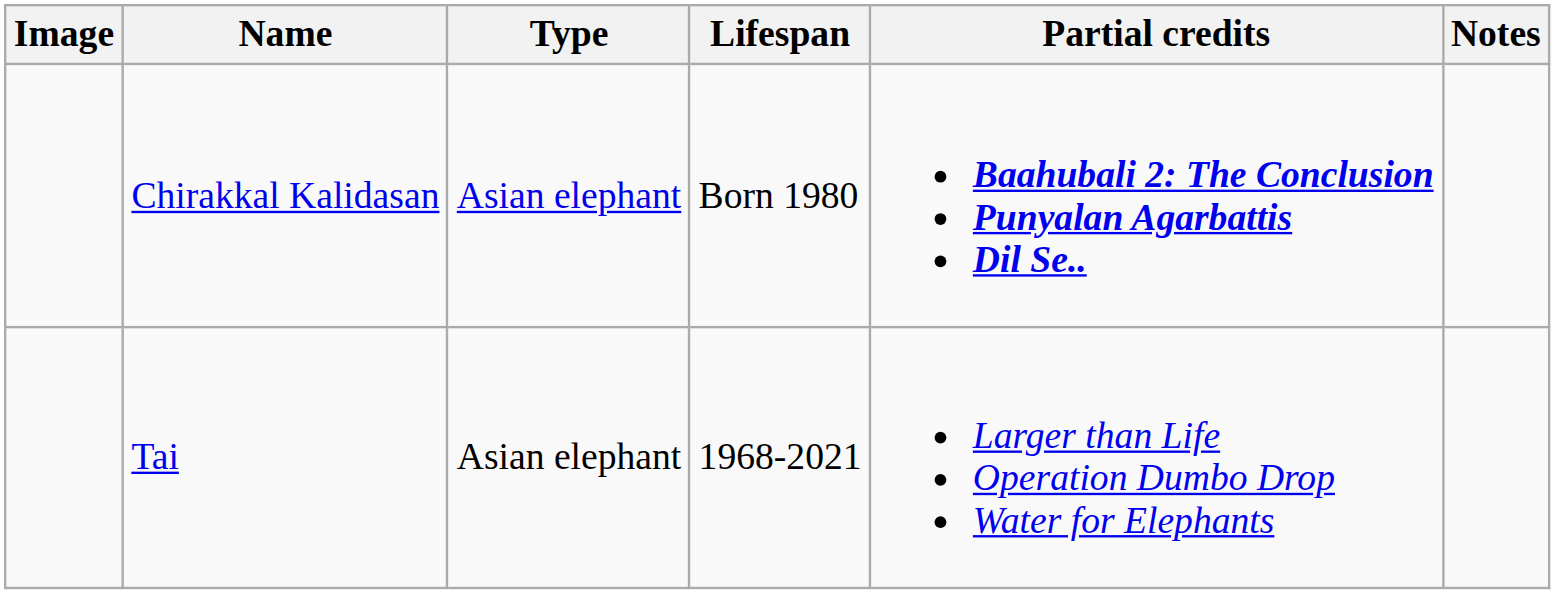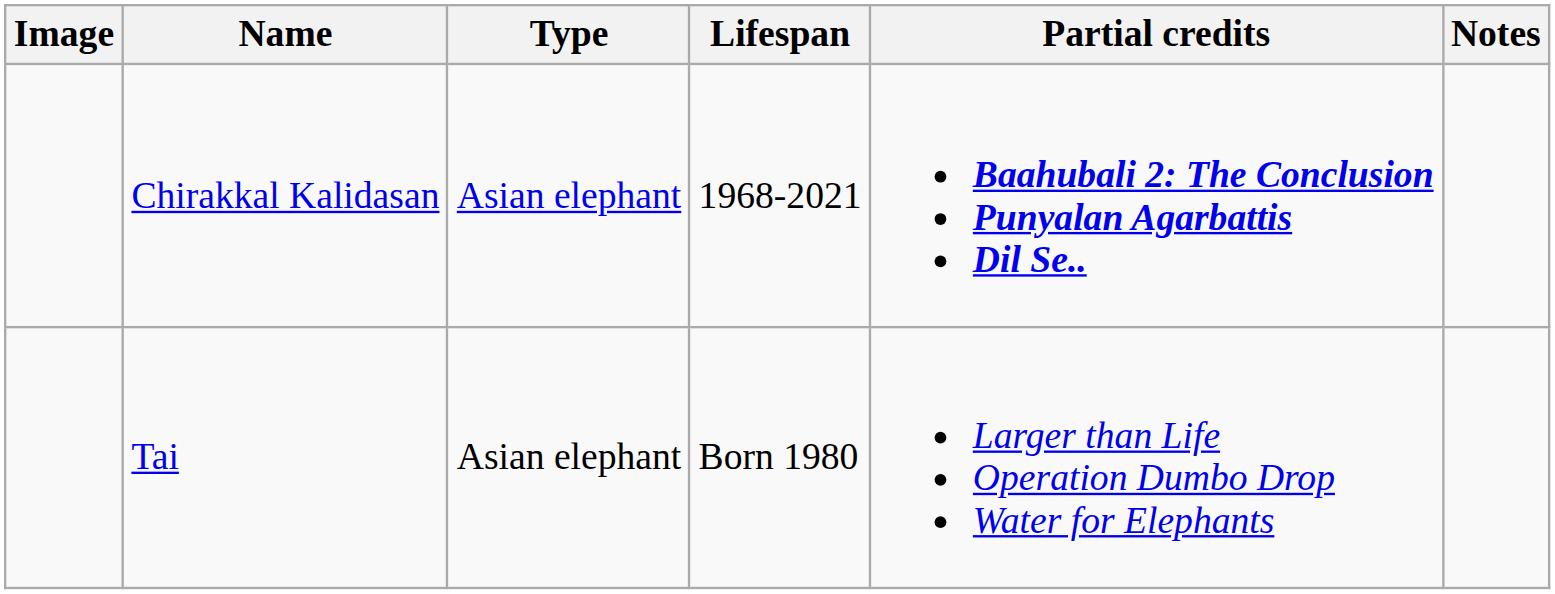Chirakkal Kalidasan | Lifespan: Born 1980 -> 1968-2021
Tai | Lifespan: 1968-2021 -> Born 1980
